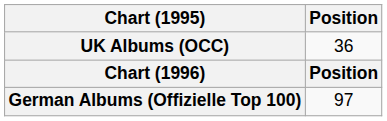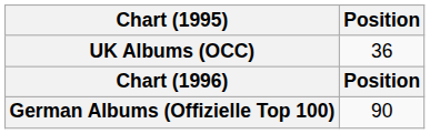German Albums (Offizielle Top 100) | Position: 97 -> 90
